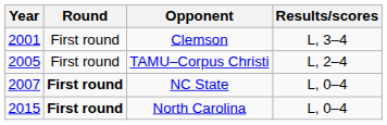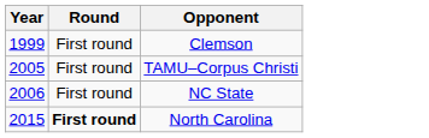- column: Results/scores | L, 3–4 | L, 2–4 | L, 0–4 | L, 0–4
Clemson | Year: 2001 -> 1999
NC State | Year: 2007 -> 2006
NC State | Round: bold -> normal
